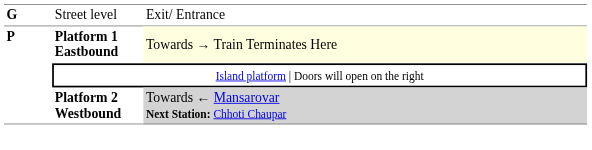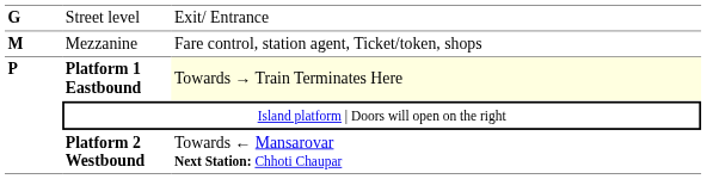+ row: M | Mezzanine | Fare control, station agent, Ticket/token, shops
Platform 2 Westbound | column 3: lightgrey background -> no background
